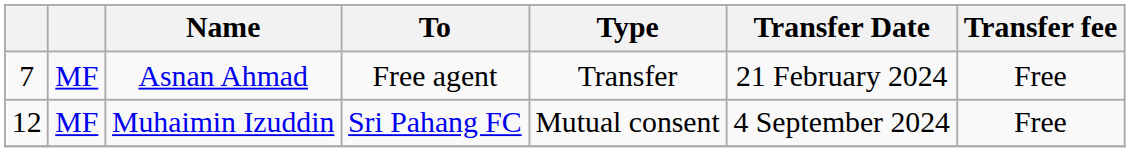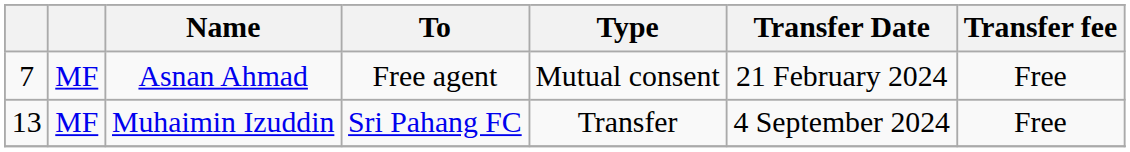Asnan Ahmad | Type: Transfer -> Mutual consent
Muhaimin Izuddin | column 1: 12 -> 13
Muhaimin Izuddin | Type: Mutual consent -> Transfer
